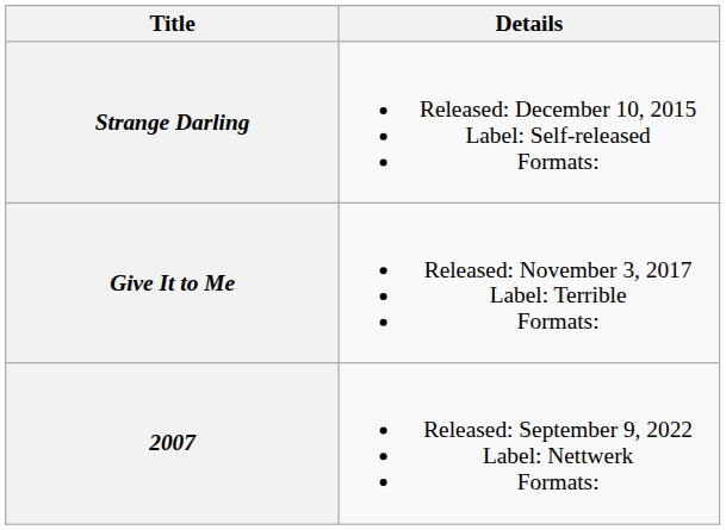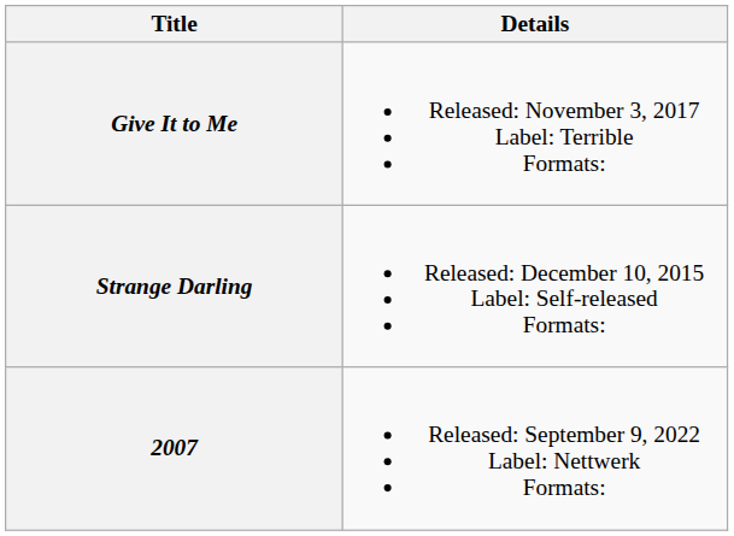rows swapped: Strange Darling <-> Give It to Me
